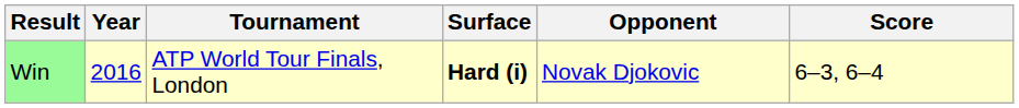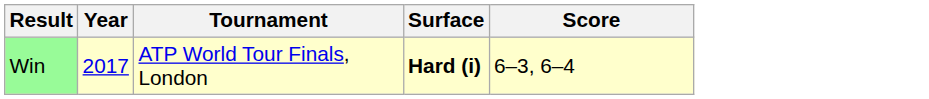- column: Opponent | Novak Djokovic
Win | Year: 2016 -> 2017
